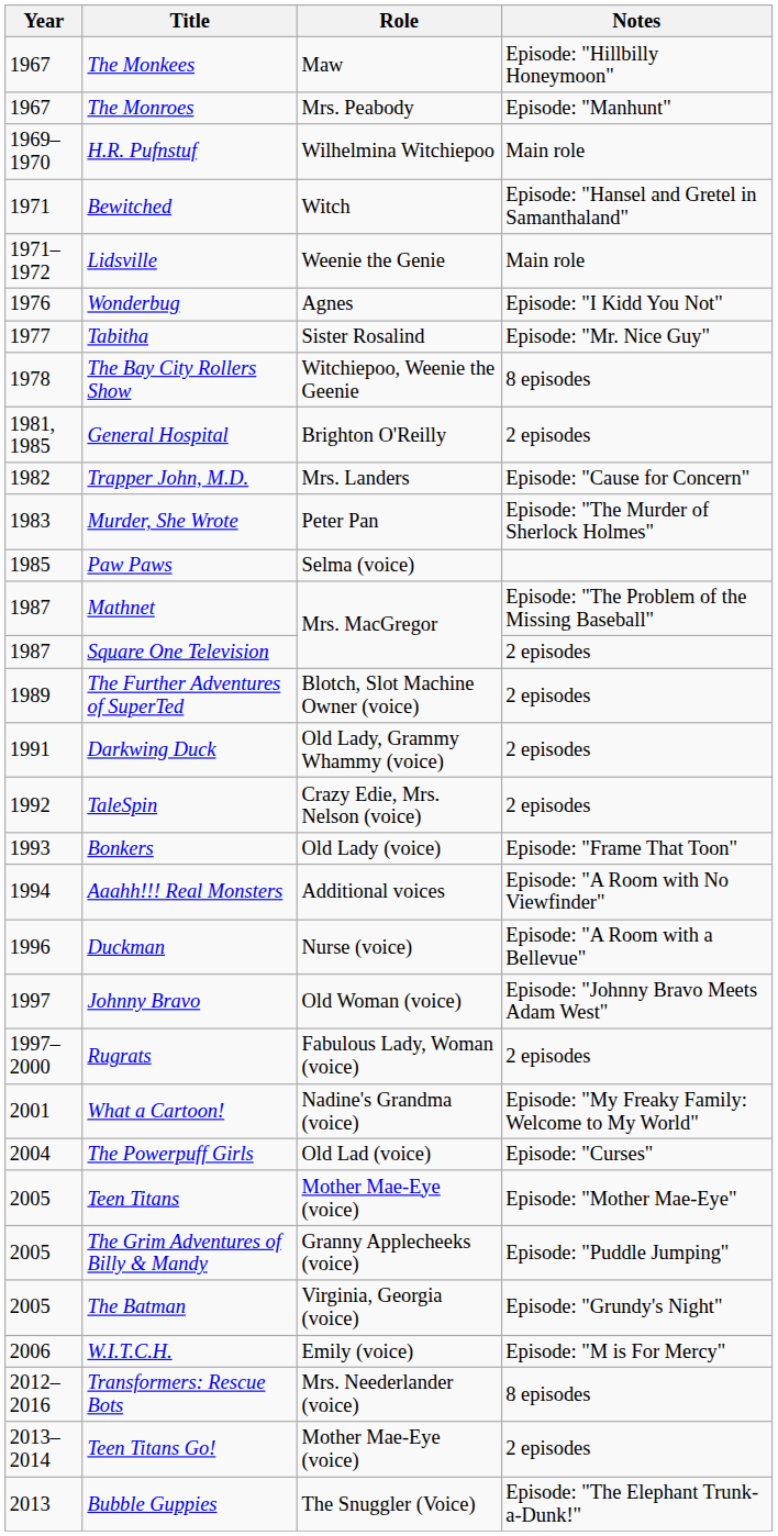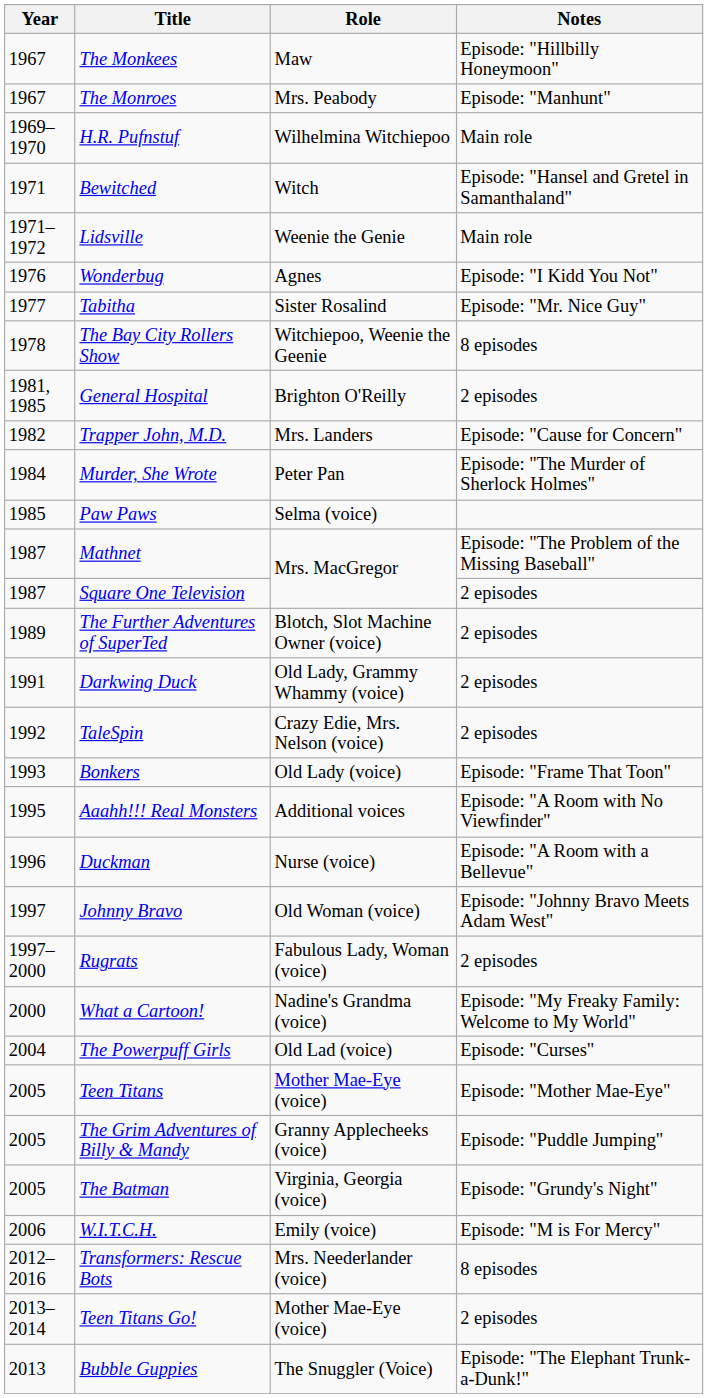Murder, She Wrote | Year: 1983 -> 1984
Aaahh!!! Real Monsters | Year: 1994 -> 1995
What a Cartoon! | Year: 2001 -> 2000
